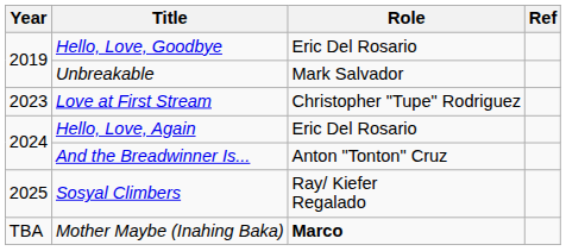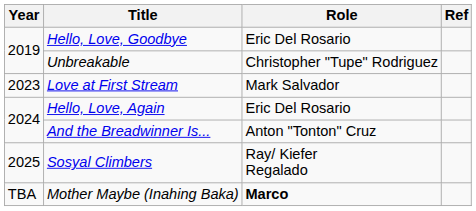Unbreakable | Role: Mark Salvador -> Christopher "Tupe" Rodriguez
Love at First Stream | Role: Christopher "Tupe" Rodriguez -> Mark Salvador
